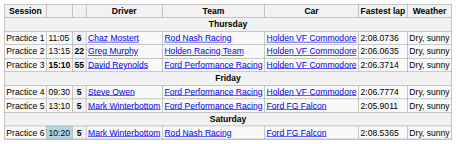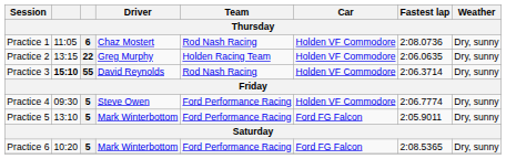Practice 3 | Team: Ford Performance Racing -> Rod Nash Racing
Practice 6 | column 2: lightblue background -> no background
Practice 6 | Team: Rod Nash Racing -> Ford Performance Racing
